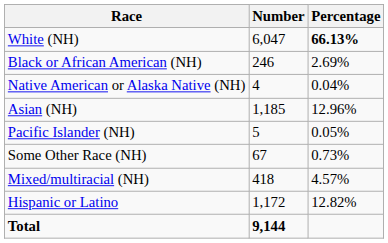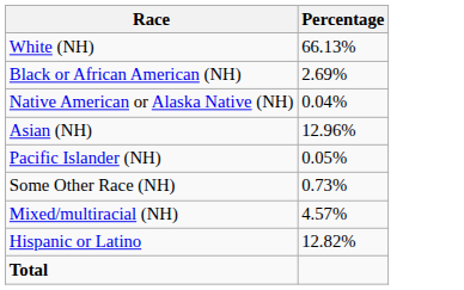- column: Number | 6,047 | 246 | 4 | 1,185 | 5 | 67 | 418 | 1,172 | 9,144
White (NH) | Percentage: bold -> normal
